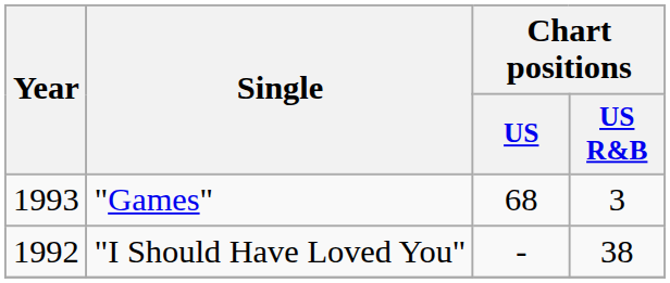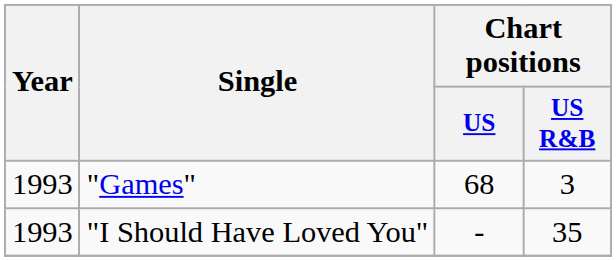"I Should Have Loved You" | Year: 1992 -> 1993
"I Should Have Loved You" | Chart positions / US R&B: 38 -> 35
